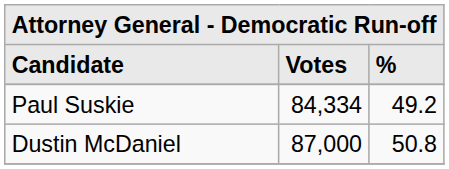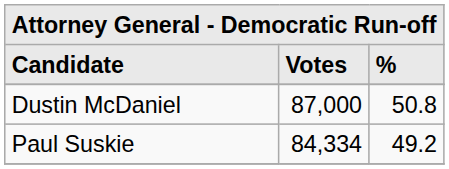rows swapped: Dustin McDaniel <-> Paul Suskie
